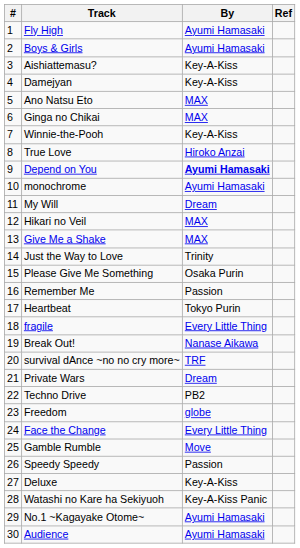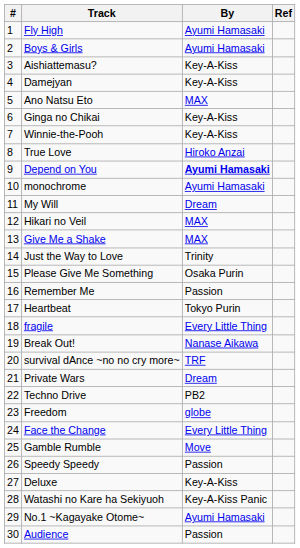Ginga no Chikai | By: MAX -> Key-A-Kiss
Audience | By: Ayumi Hamasaki -> Passion
